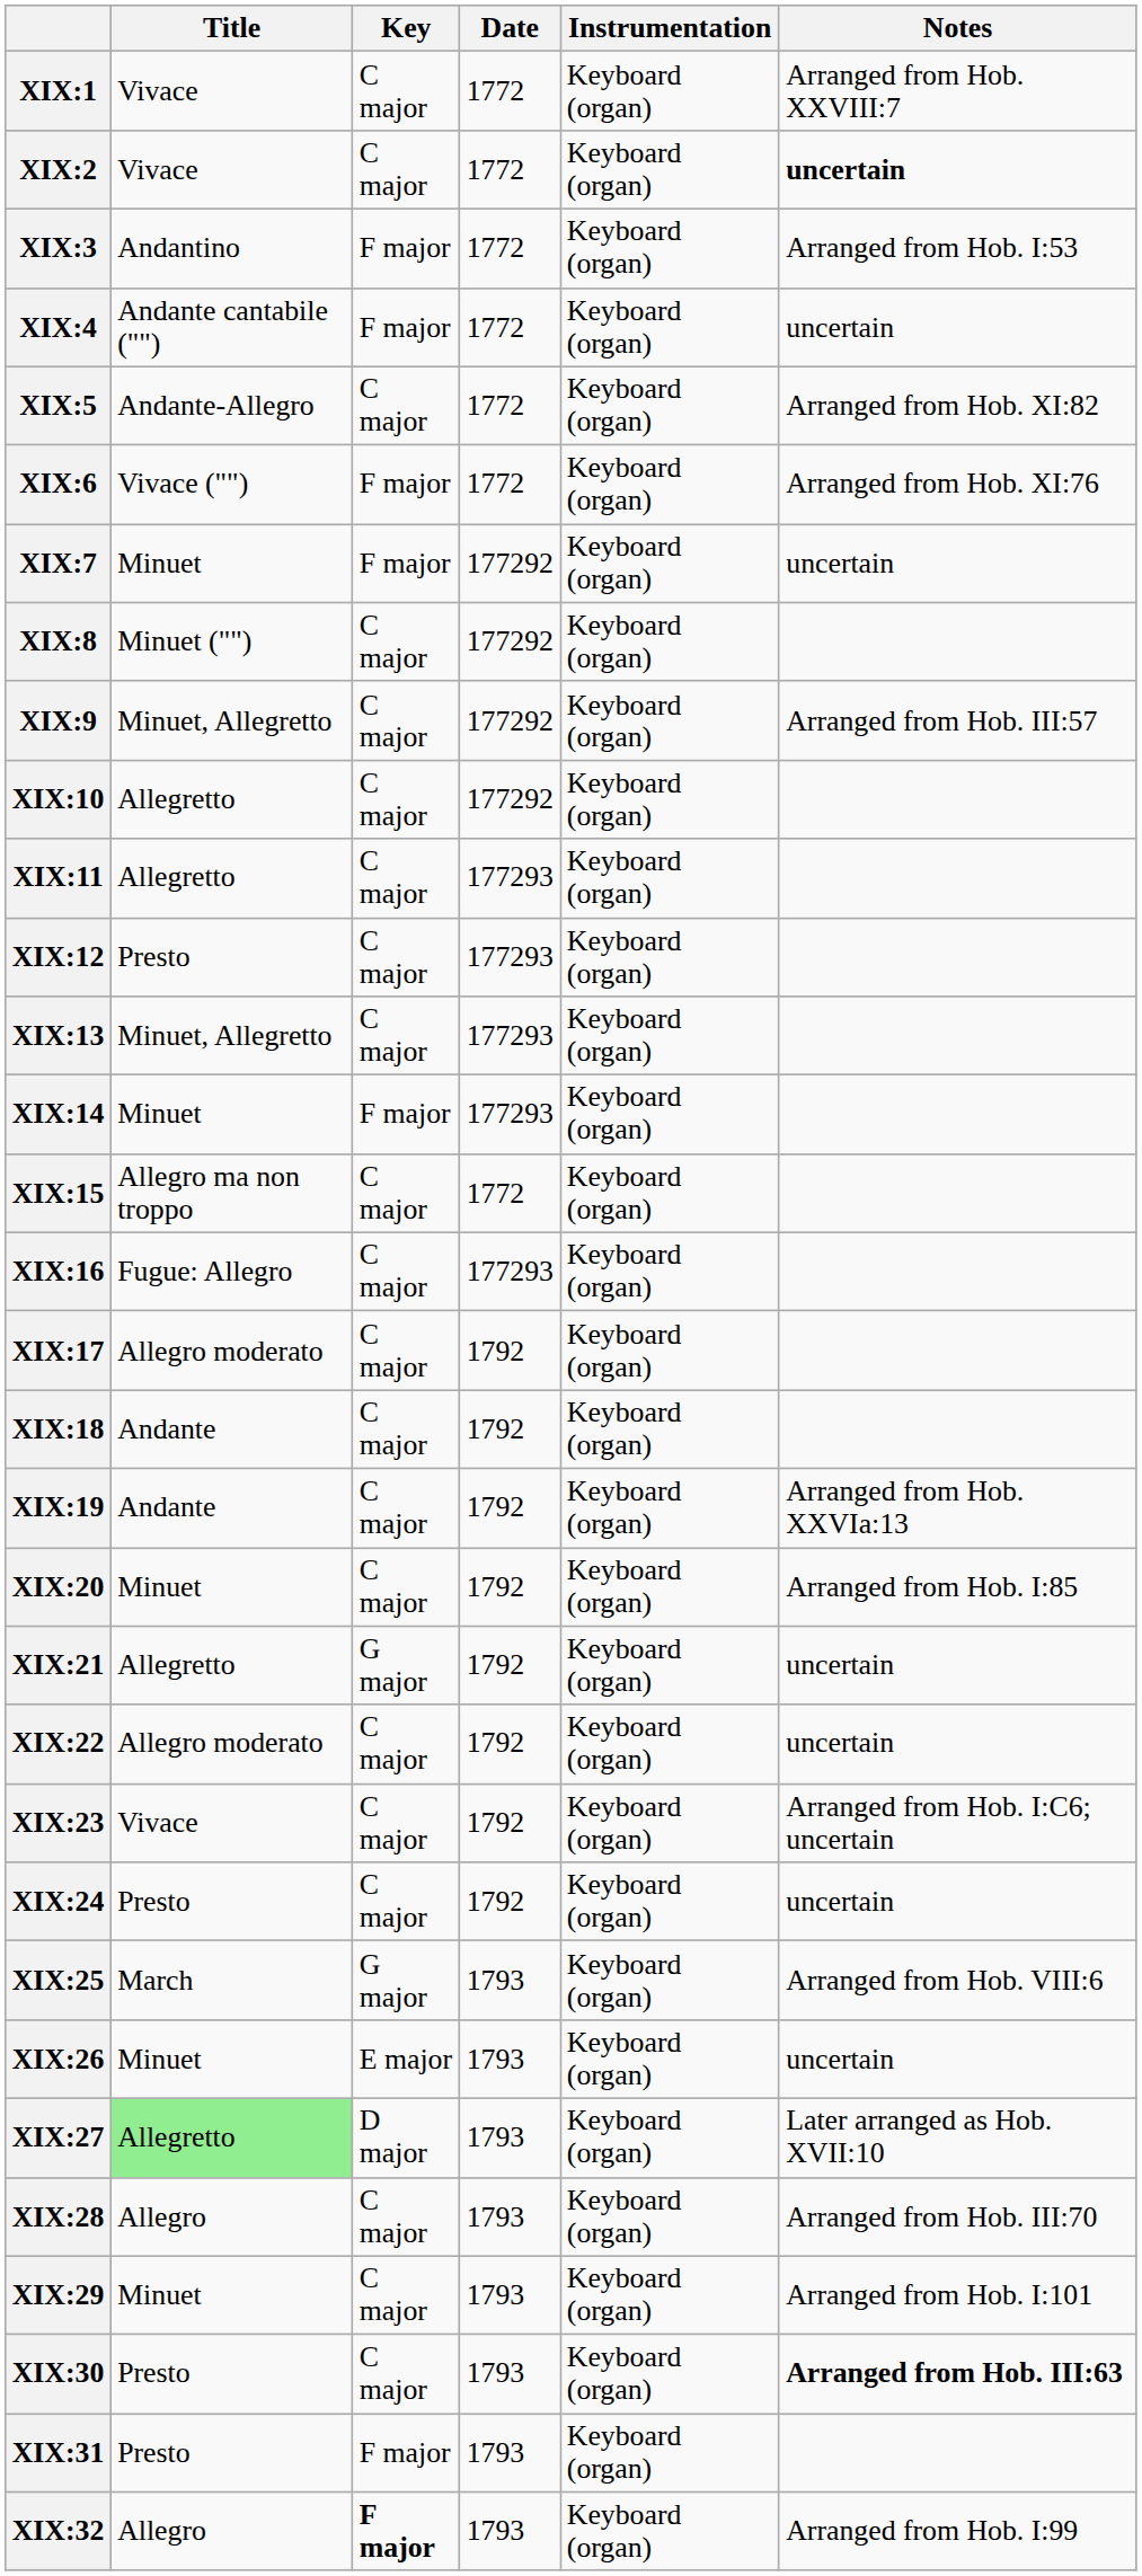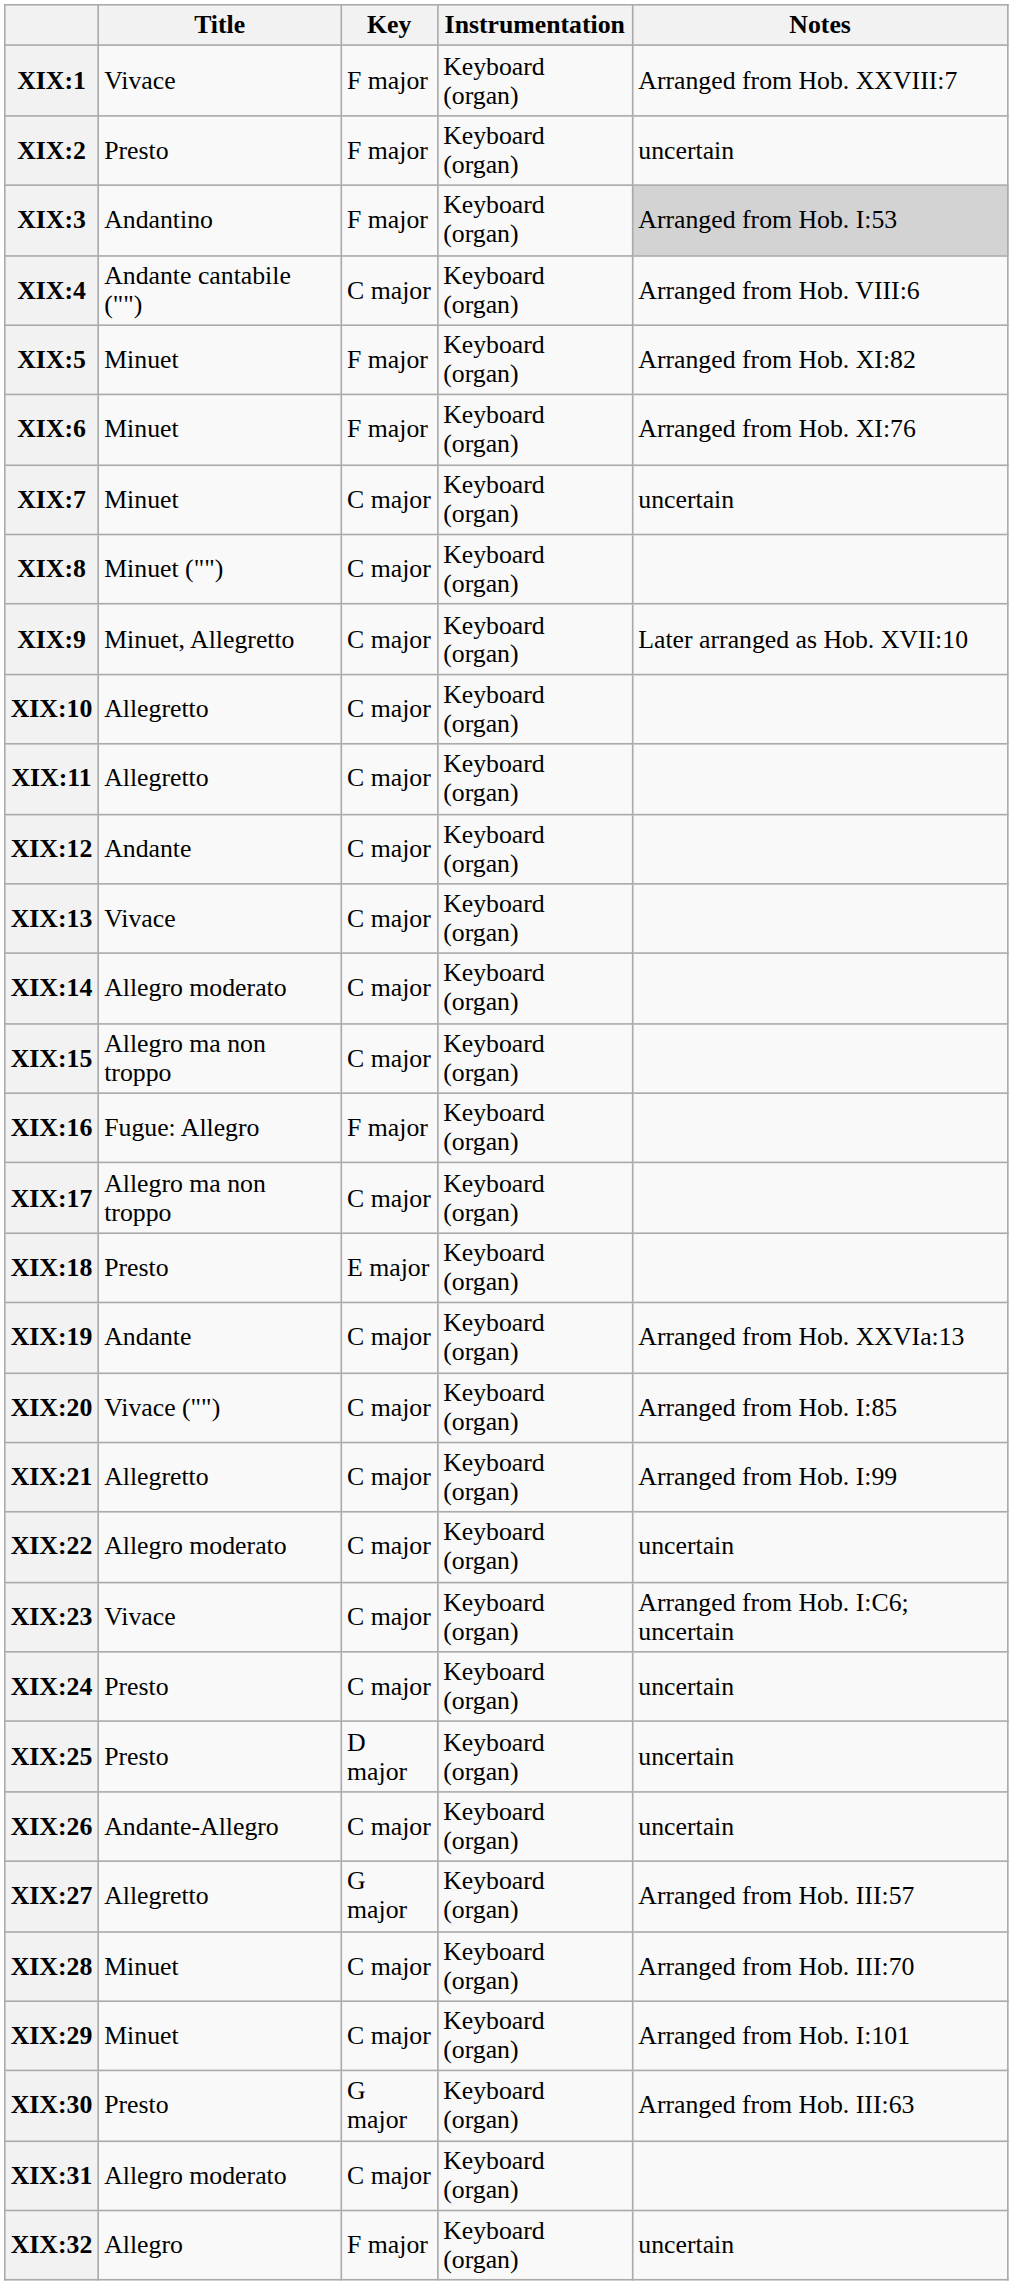- column: Date | 1772 | 1772 | 1772 | 1772 | 1772 | 1772 | 177292 | 177292 | 177292 | 177292 | 177293 | 177293 | 177293 | 177293 | 1772 | 177293 | 1792 | 1792 | 1792 | 1792 | 1792 | 1792 | 1792 | 1792 | 1793 | 1793 | 1793 | 1793 | 1793 | 1793 | 1793 | 1793
XIX:1 | Key: C major -> F major
XIX:2 | Title: Vivace -> Presto
XIX:2 | Key: C major -> F major
XIX:2 | Notes: bold -> normal
XIX:3 | Notes: no background -> lightgrey background
XIX:4 | Key: F major -> C major
XIX:4 | Notes: uncertain -> Arranged from Hob. VIII:6
XIX:5 | Title: Andante-Allegro -> Minuet
XIX:5 | Key: C major -> F major
XIX:6 | Title: Vivace ("") -> Minuet
XIX:7 | Key: F major -> C major
XIX:9 | Notes: Arranged from Hob. III:57 -> Later arranged as Hob. XVII:10
XIX:12 | Title: Presto -> Andante
XIX:13 | Title: Minuet, Allegretto -> Vivace
XIX:14 | Title: Minuet -> Allegro moderato
XIX:14 | Key: F major -> C major
XIX:16 | Key: C major -> F major
XIX:17 | Title: Allegro moderato -> Allegro ma non troppo
XIX:18 | Title: Andante -> Presto
XIX:18 | Key: C major -> E major
XIX:20 | Title: Minuet -> Vivace ("")
XIX:21 | Key: G major -> C major
XIX:21 | Notes: uncertain -> Arranged from Hob. I:99
XIX:25 | Title: March -> Presto
XIX:25 | Key: G major -> D major
XIX:25 | Notes: Arranged from Hob. VIII:6 -> uncertain
XIX:26 | Title: Minuet -> Andante-Allegro
XIX:26 | Key: E major -> C major
XIX:27 | Title: lightgreen background -> no background
XIX:27 | Key: D major -> G major
XIX:27 | Notes: Later arranged as Hob. XVII:10 -> Arranged from Hob. III:57
XIX:28 | Title: Allegro -> Minuet
XIX:30 | Key: C major -> G major
XIX:30 | Notes: bold -> normal
XIX:31 | Title: Presto -> Allegro moderato
XIX:31 | Key: F major -> C major
XIX:32 | Key: bold -> normal
XIX:32 | Notes: Arranged from Hob. I:99 -> uncertain
